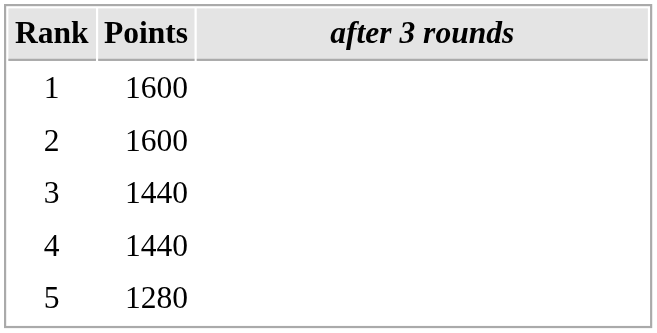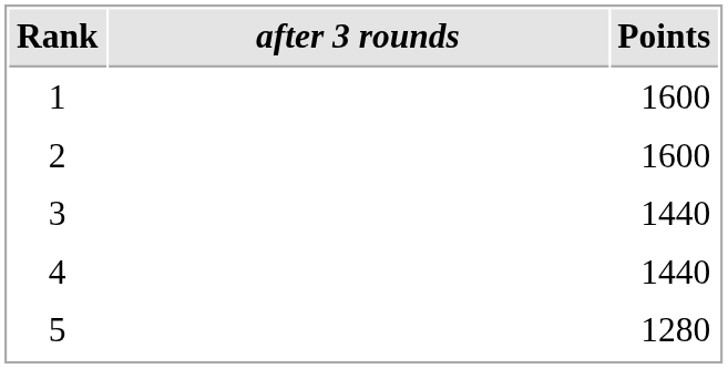columns swapped: after 3 rounds <-> Points
